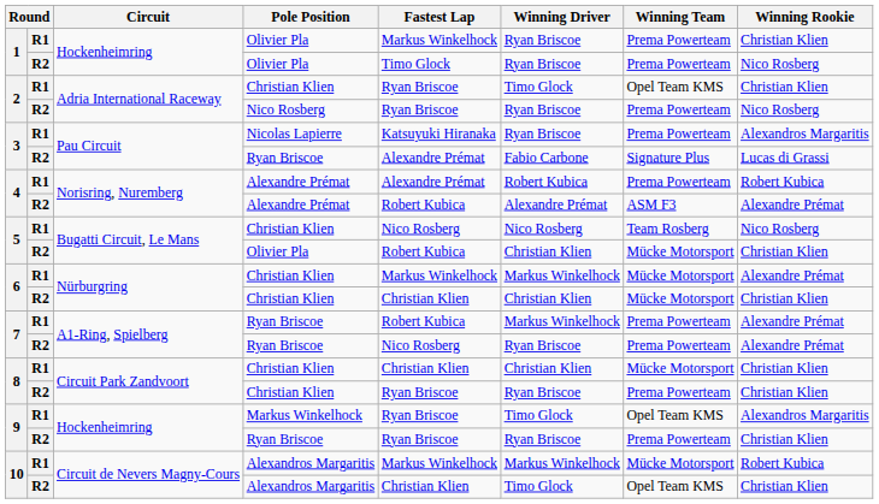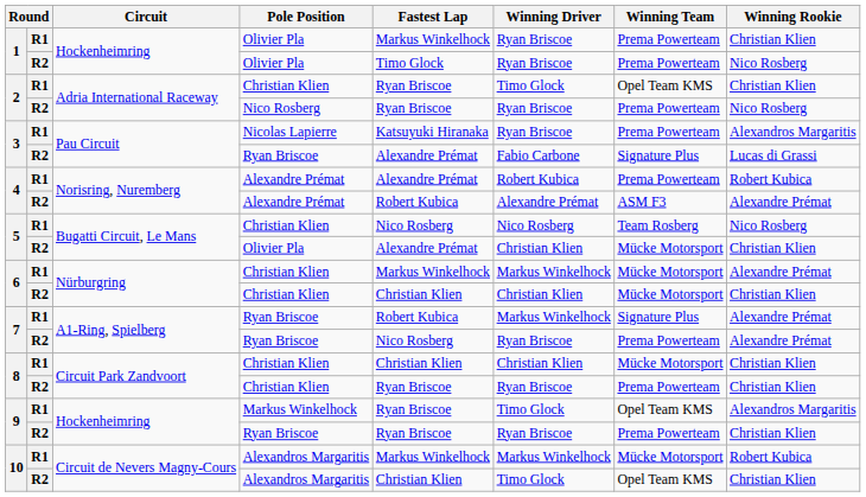5 / R2 | Fastest Lap: Robert Kubica -> Alexandre Prémat
7 / R1 | Winning Team: Prema Powerteam -> Signature Plus
